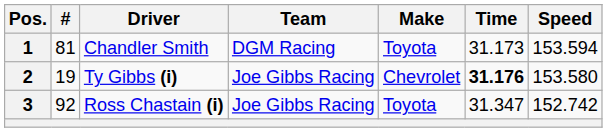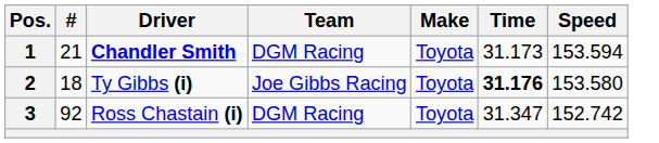1 | #: 81 -> 21
1 | Driver: normal -> bold
2 | #: 19 -> 18
2 | Make: Chevrolet -> Toyota
3 | Team: Joe Gibbs Racing -> DGM Racing
